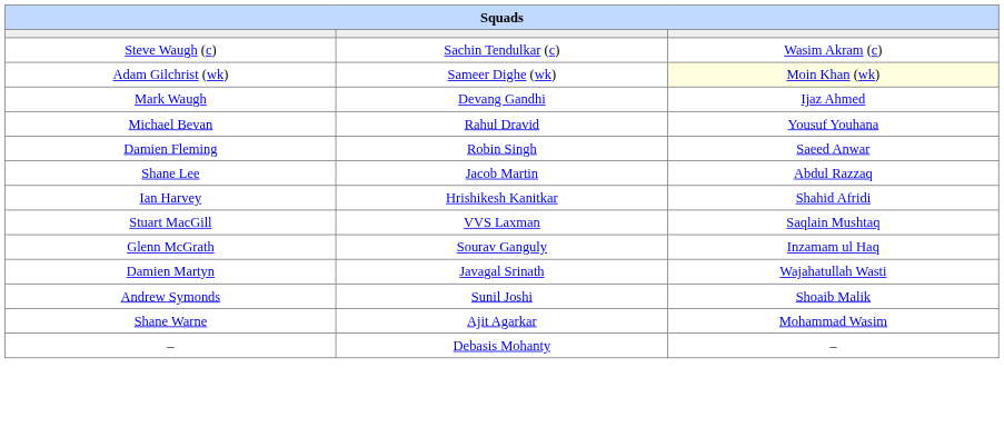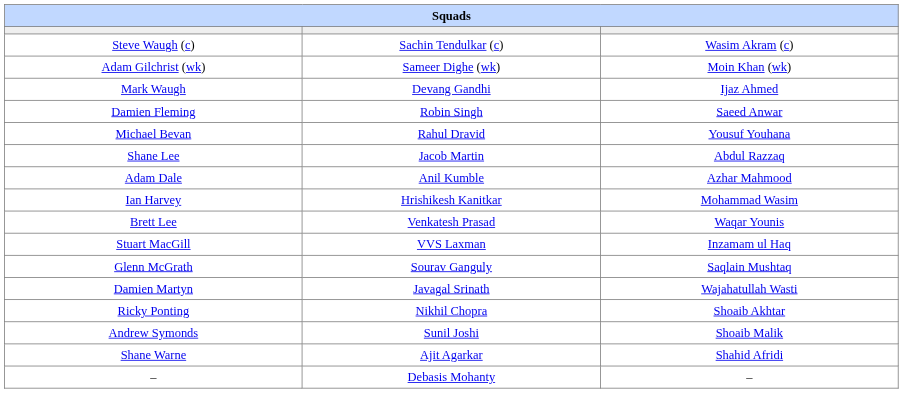Adam Gilchrist (wk) | column 3: lightyellow background -> no background
rows swapped: Michael Bevan <-> Damien Fleming
+ row: Adam Dale | Anil Kumble | Azhar Mahmood
Ian Harvey | column 3: Shahid Afridi -> Mohammad Wasim
+ row: Brett Lee | Venkatesh Prasad | Waqar Younis
Stuart MacGill | column 3: Saqlain Mushtaq -> Inzamam ul Haq
Glenn McGrath | column 3: Inzamam ul Haq -> Saqlain Mushtaq
+ row: Ricky Ponting | Nikhil Chopra | Shoaib Akhtar
Shane Warne | column 3: Mohammad Wasim -> Shahid Afridi
